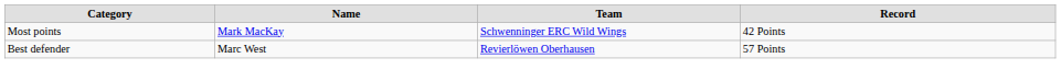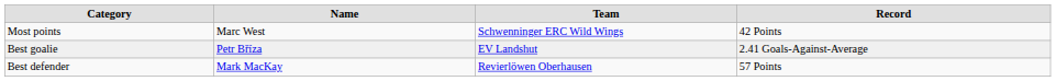Most points | column 2: Mark MacKay -> Marc West
+ row: Best goalie | Petr Bříza | EV Landshut | 2.41 Goals-Against-Average
Best defender | column 2: Marc West -> Mark MacKay
